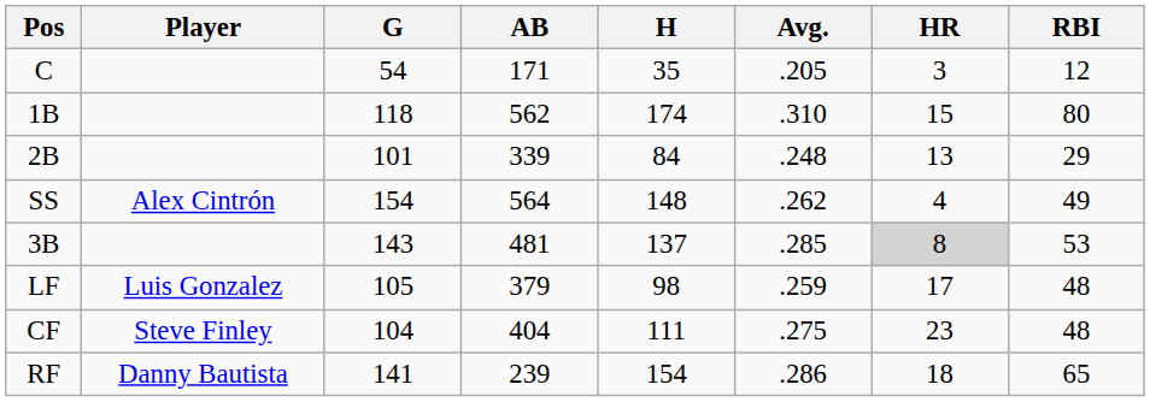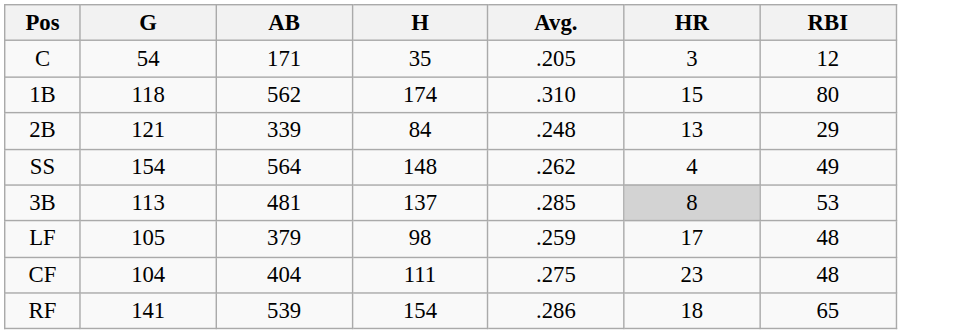- column: Player | Alex Cintrón | Luis Gonzalez | Steve Finley | Danny Bautista
2B | G: 101 -> 121
3B | G: 143 -> 113
RF | AB: 239 -> 539
